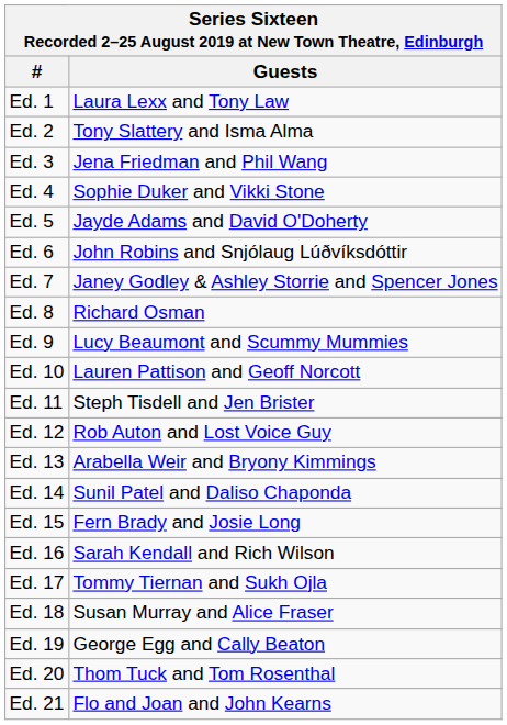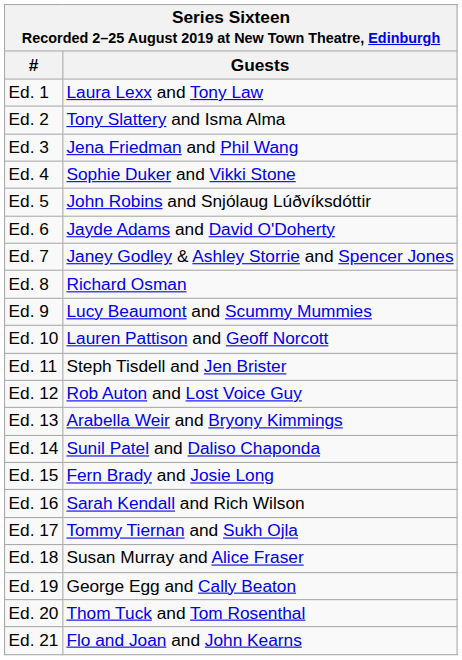Ed. 5 | Guests: Jayde Adams and David O'Doherty -> John Robins and Snjólaug Lúðvíksdóttir
Ed. 6 | Guests: John Robins and Snjólaug Lúðvíksdóttir -> Jayde Adams and David O'Doherty
